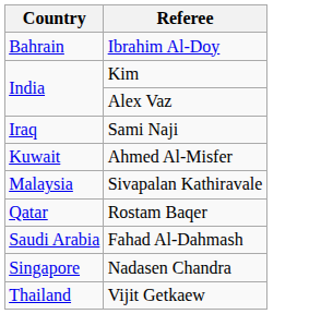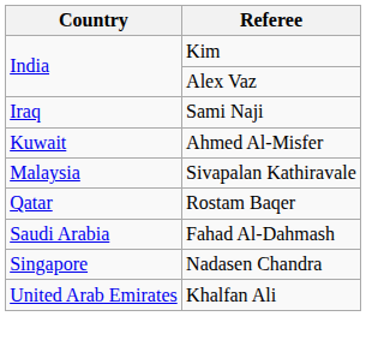- row: Bahrain | Ibrahim Al-Doy
- row: Thailand | Vijit Getkaew
+ row: United Arab Emirates | Khalfan Ali
